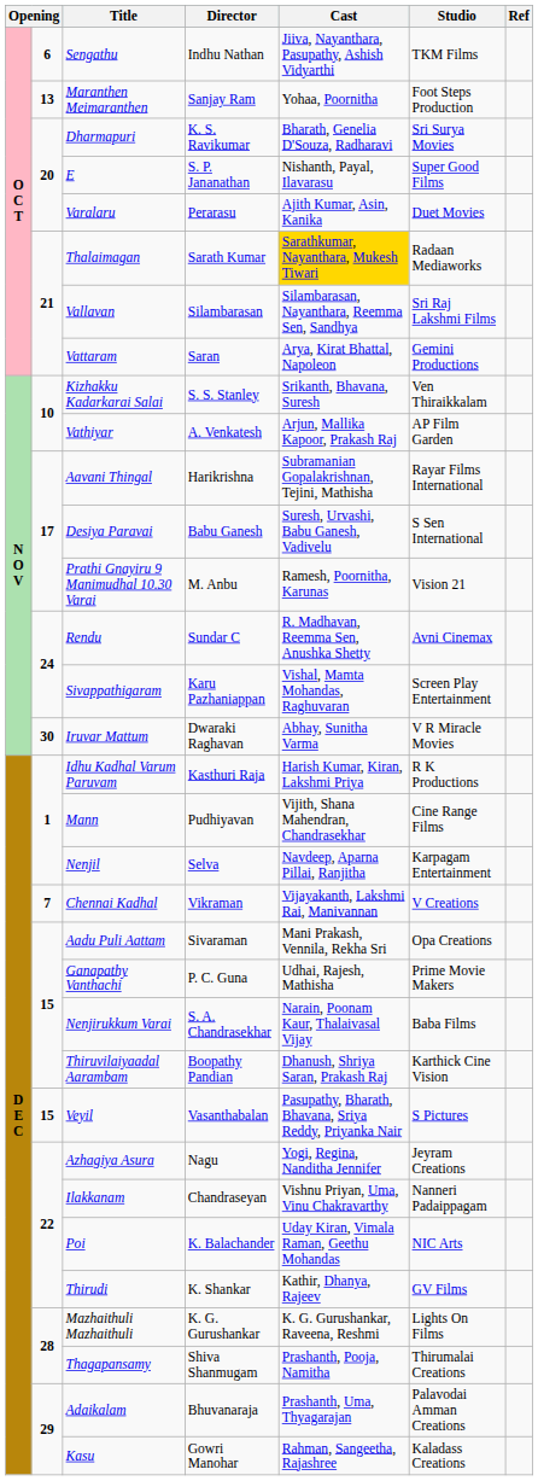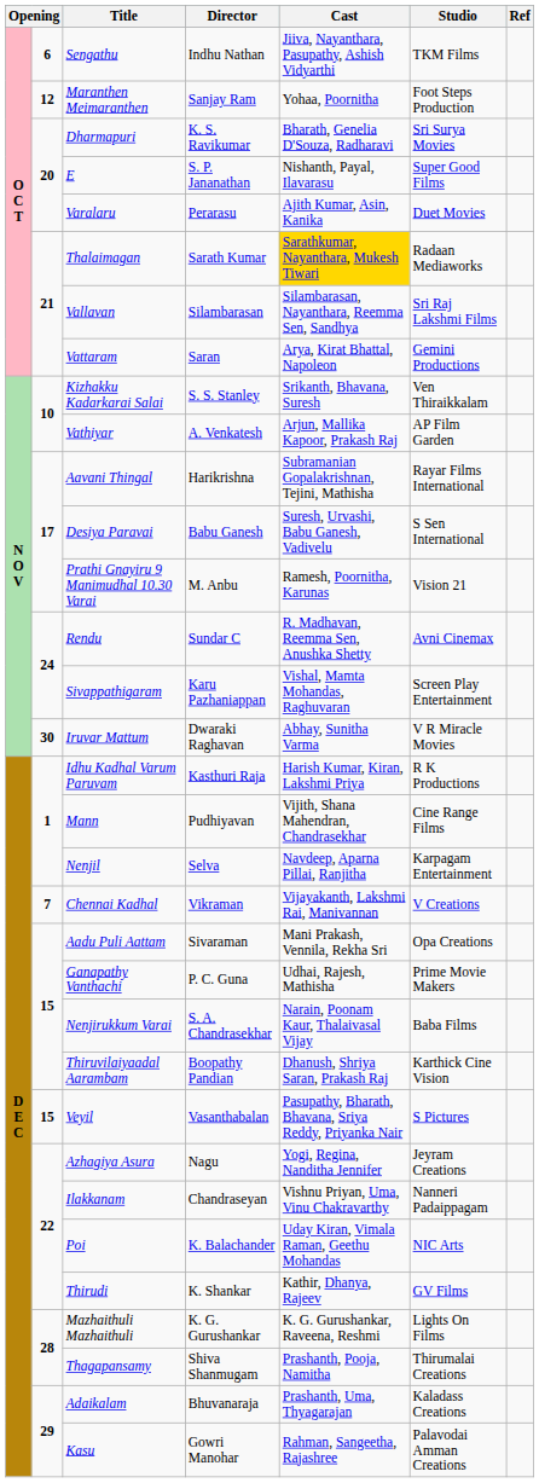Maranthen Meimaranthen | column 2: 13 -> 12
Adaikalam | Studio: Palavodai Amman Creations -> Kaladass Creations
Kasu | Studio: Kaladass Creations -> Palavodai Amman Creations
